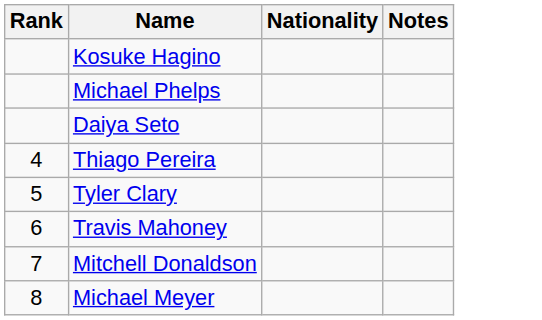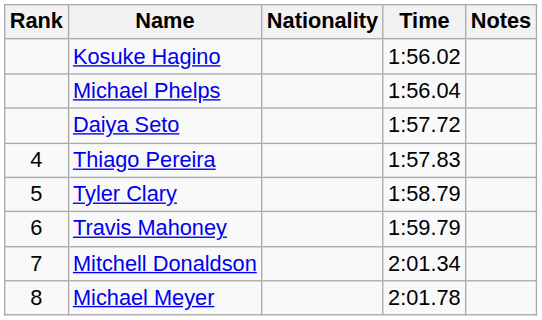+ column: Time | 1:56.02 | 1:56.04 | 1:57.72 | 1:57.83 | 1:58.79 | 1:59.79 | 2:01.34 | 2:01.78
